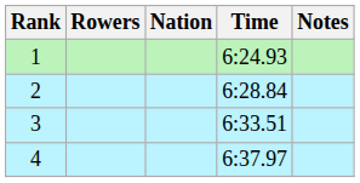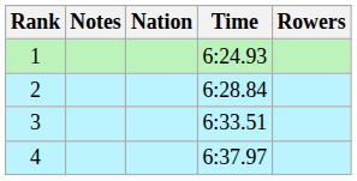columns swapped: Rowers <-> Notes
